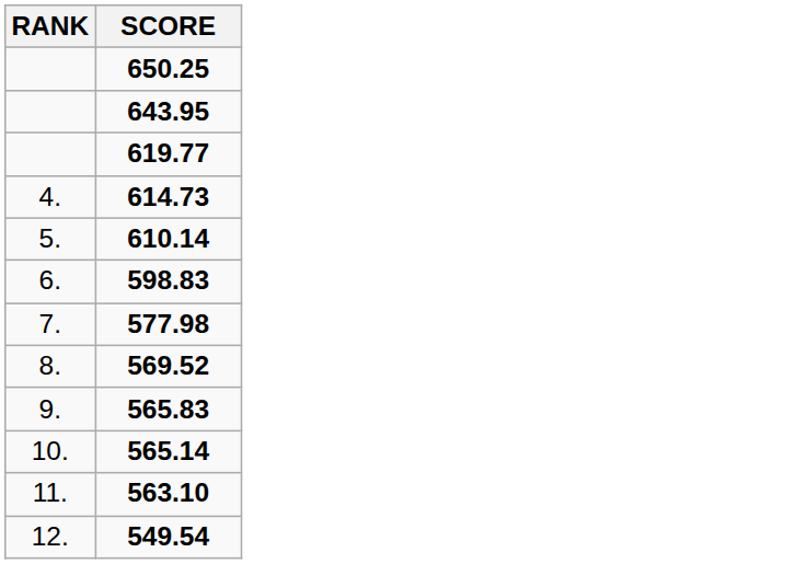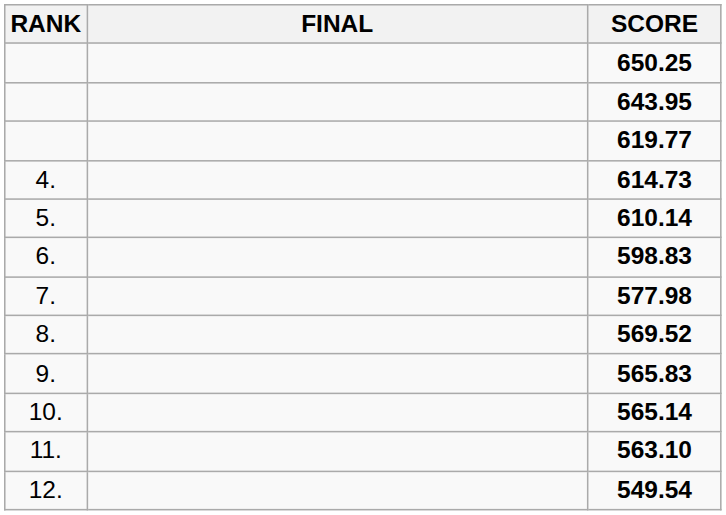+ column: FINAL
